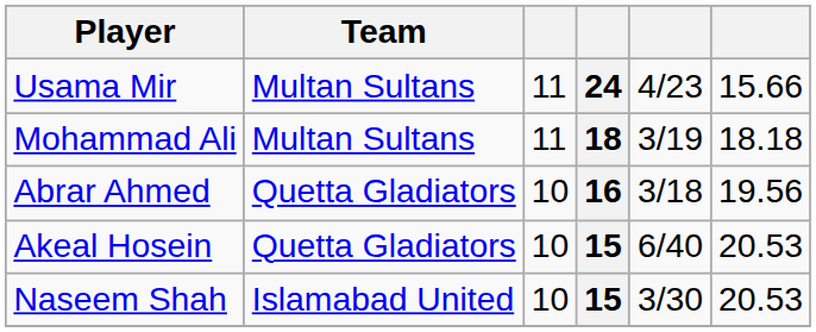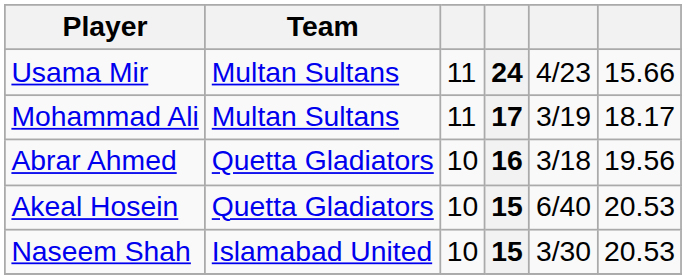Mohammad Ali | column 4: 18 -> 17
Mohammad Ali | column 6: 18.18 -> 18.17
